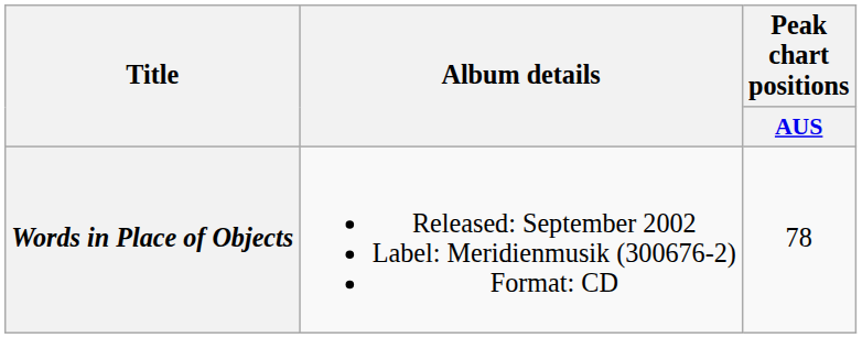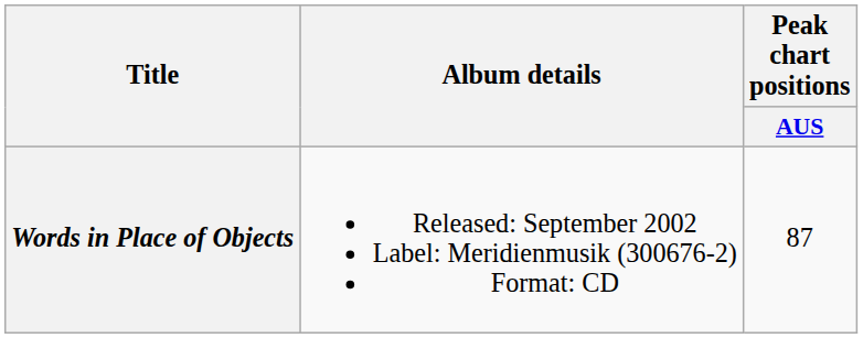Words in Place of Objects | Peak chart positions / AUS: 78 -> 87
